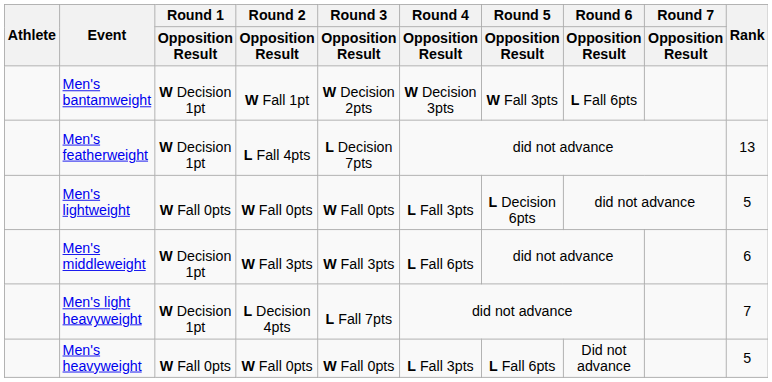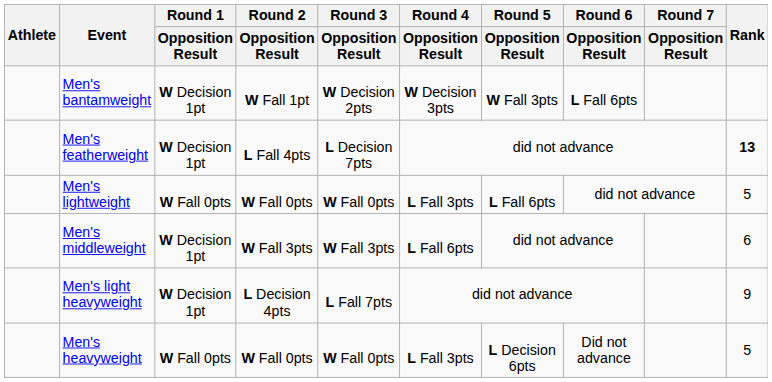Men's featherweight | Rank: normal -> bold
Men's lightweight | Round 5 / Opposition Result: L Decision 6pts -> L Fall 6pts
Men's light heavyweight | Rank: 7 -> 9
Men's heavyweight | Round 5 / Opposition Result: L Fall 6pts -> L Decision 6pts
